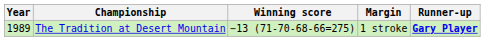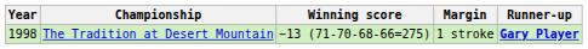The Tradition at Desert Mountain | Year: 1989 -> 1998
